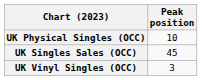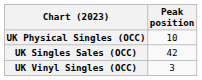UK Singles Sales (OCC) | Peak position: 45 -> 42
